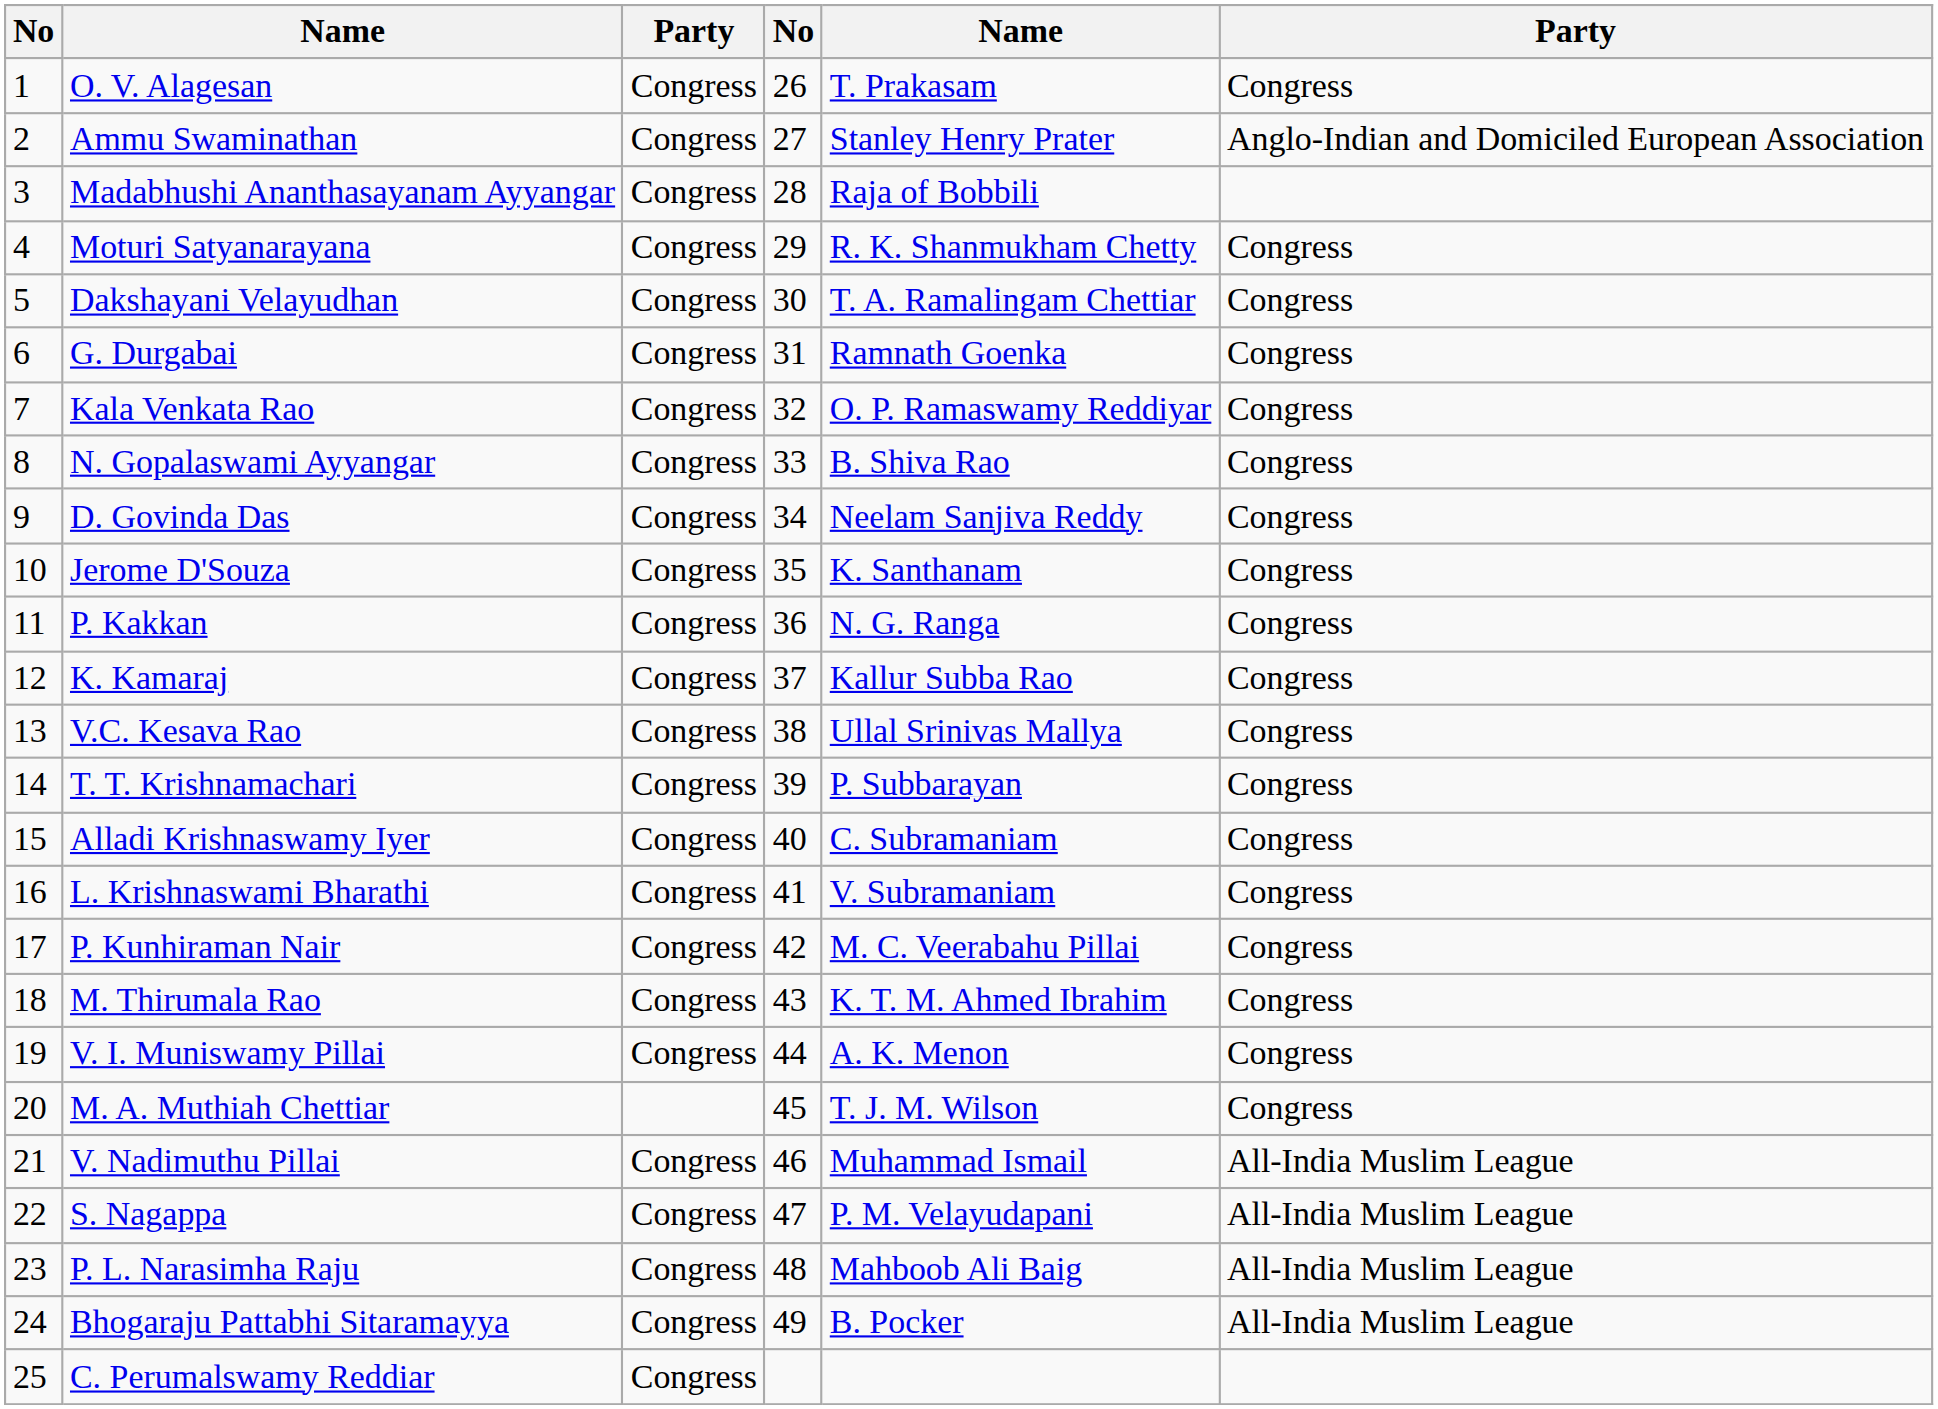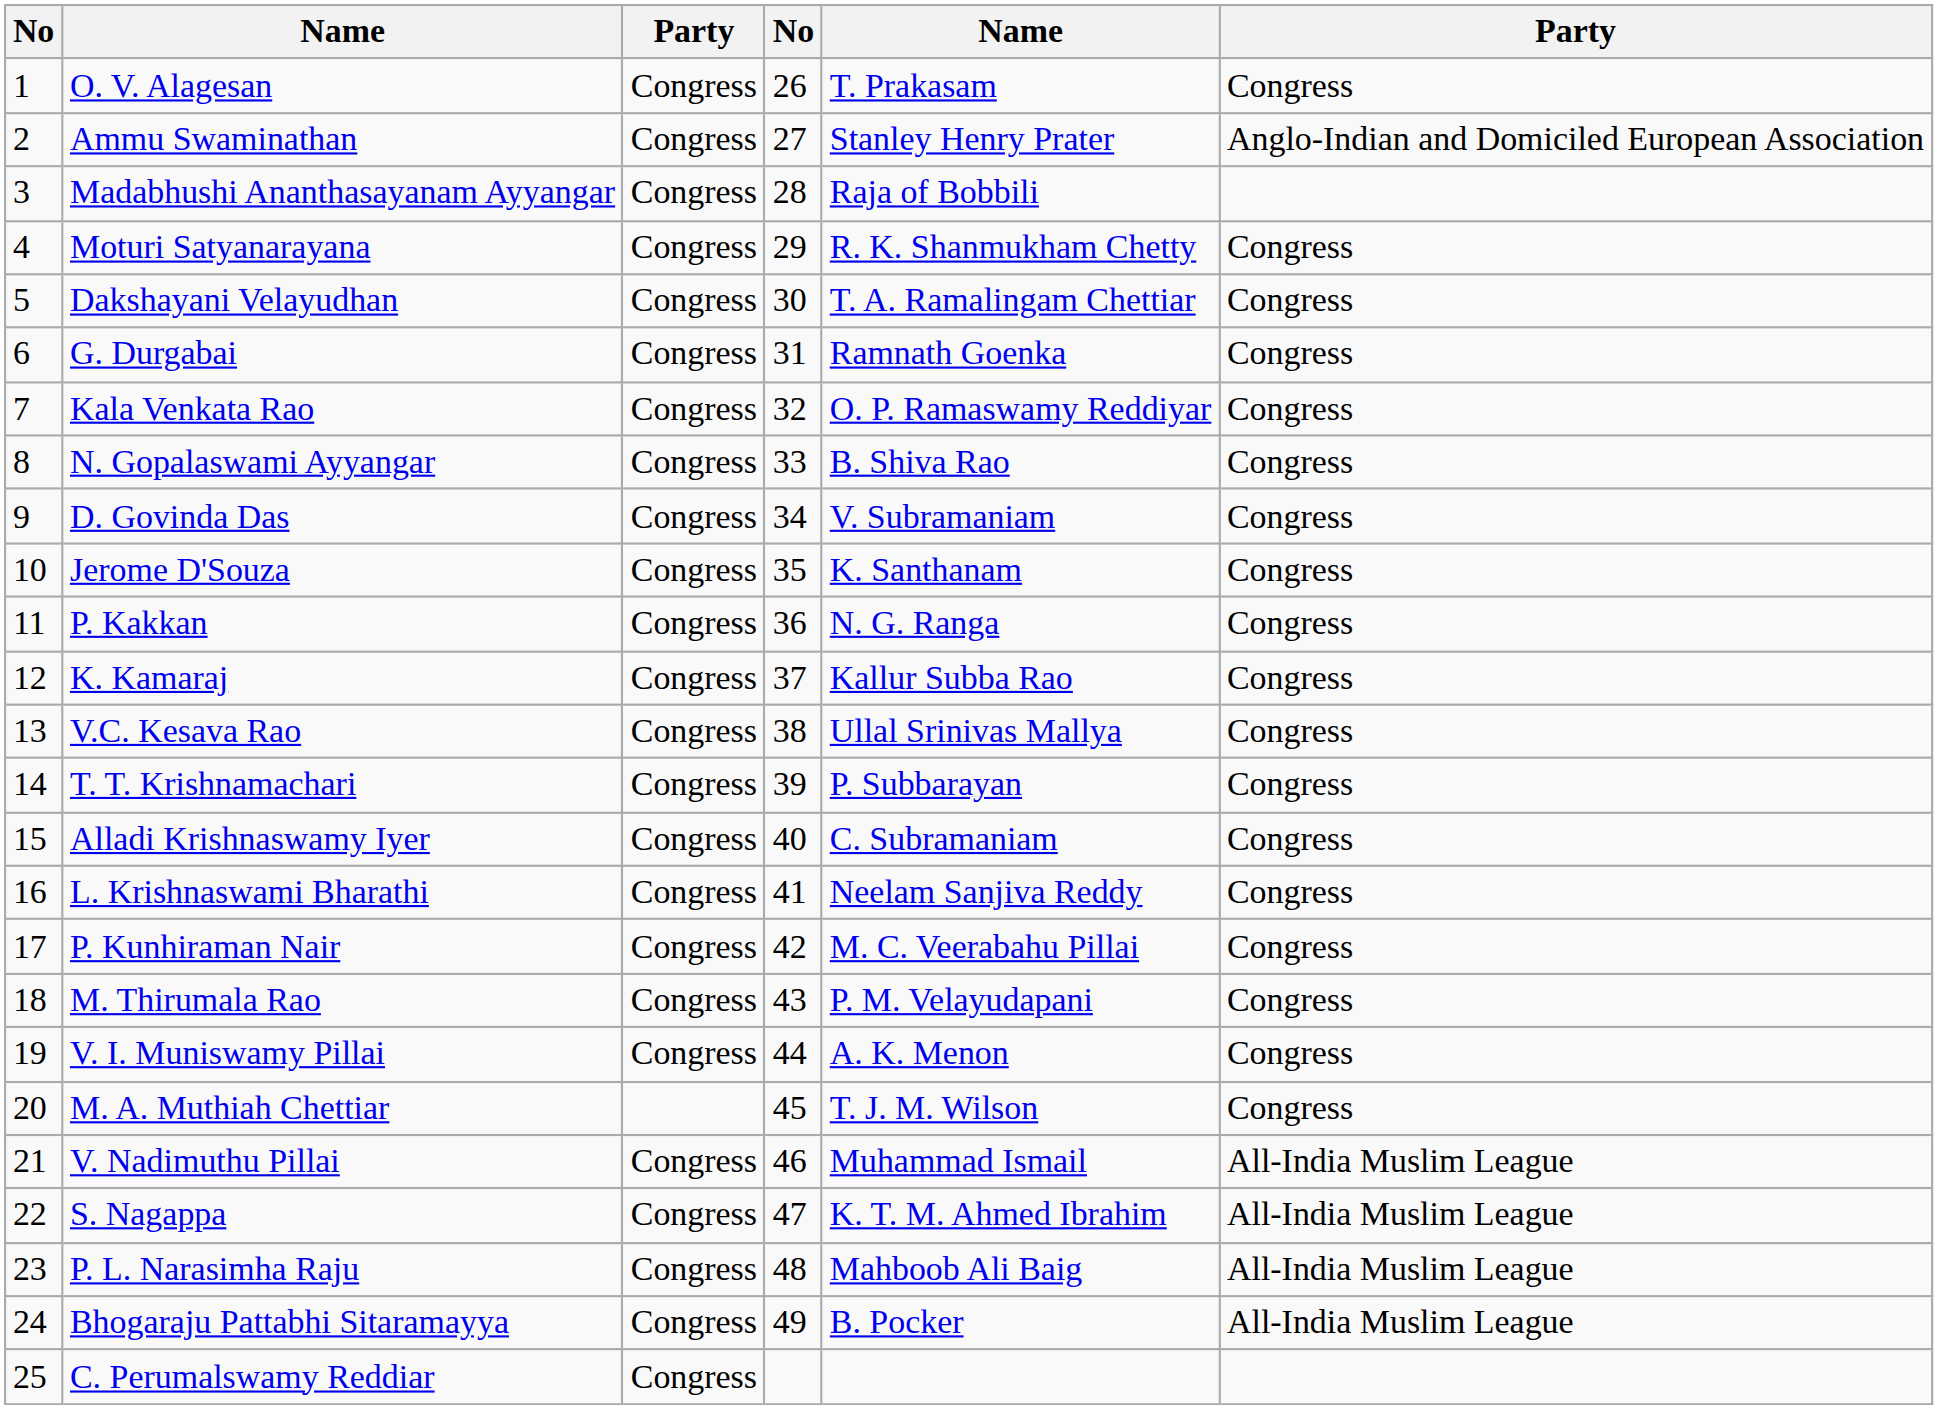D. Govinda Das | column 5: Neelam Sanjiva Reddy -> V. Subramaniam
L. Krishnaswami Bharathi | column 5: V. Subramaniam -> Neelam Sanjiva Reddy
M. Thirumala Rao | column 5: K. T. M. Ahmed Ibrahim -> P. M. Velayudapani
S. Nagappa | column 5: P. M. Velayudapani -> K. T. M. Ahmed Ibrahim
